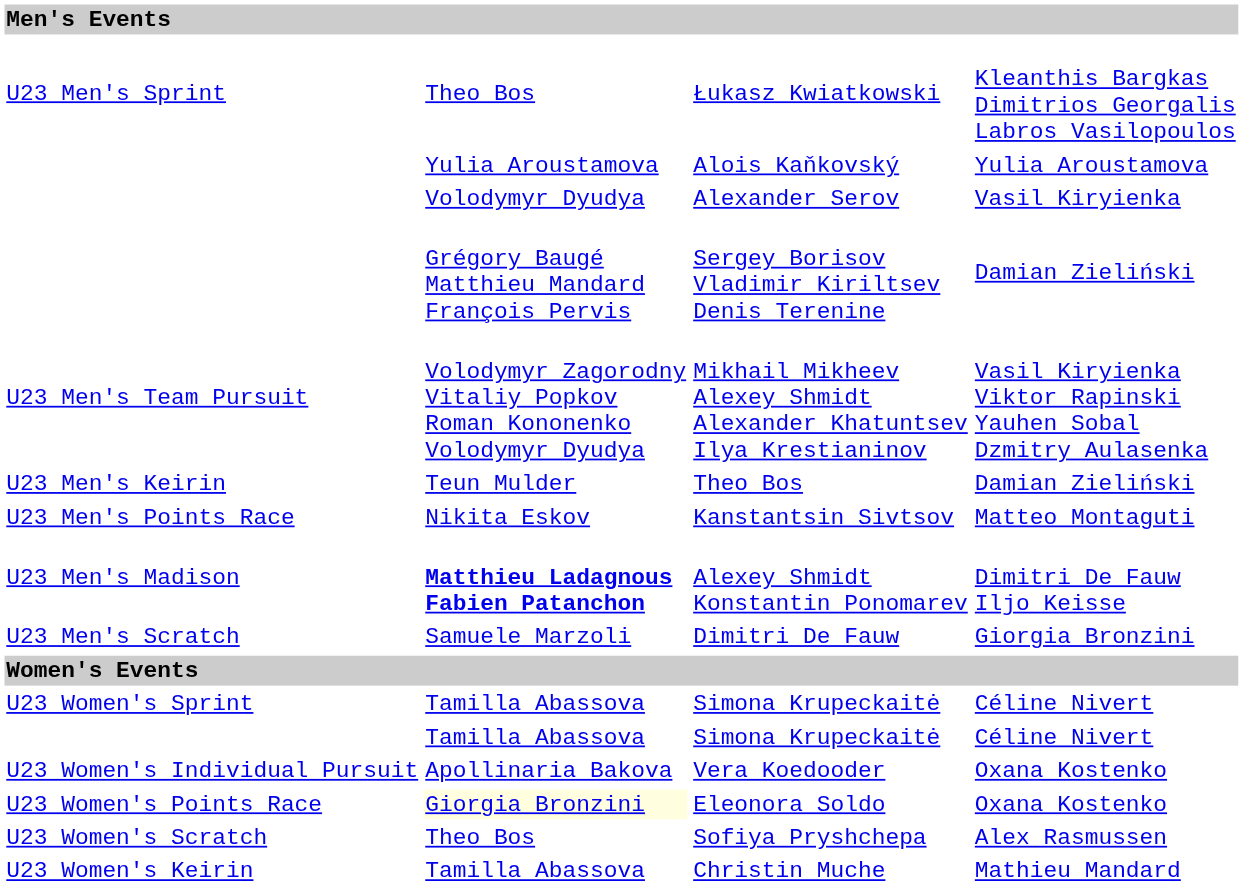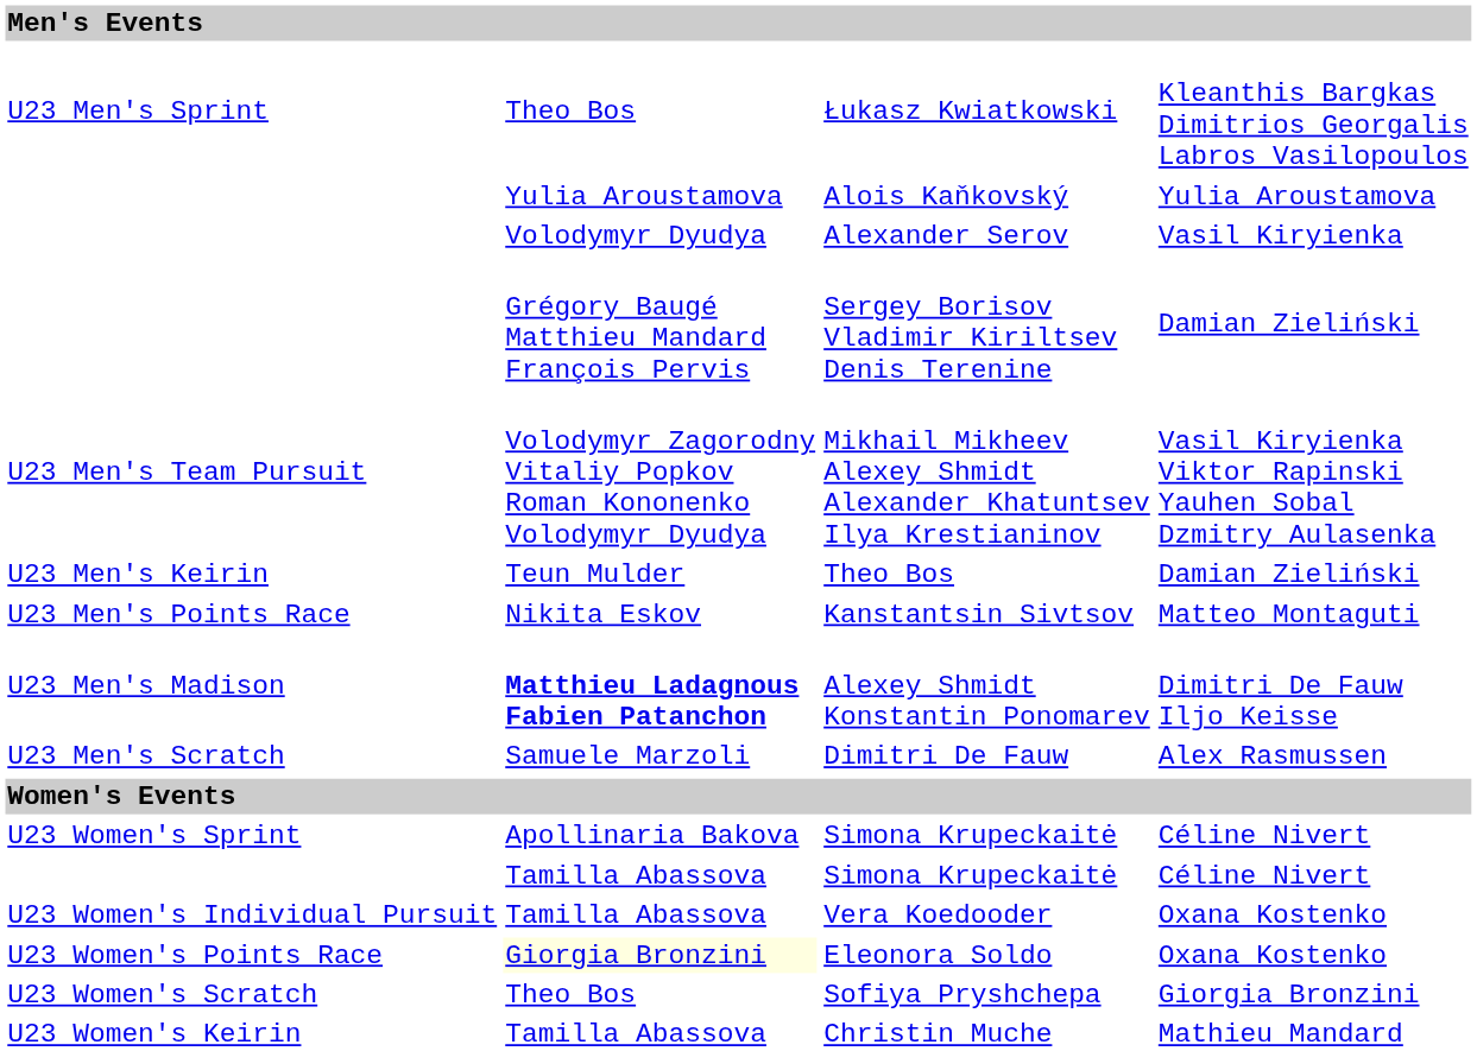Dimitri De Fauw | column 4: Giorgia Bronzini -> Alex Rasmussen
U23 Women's Sprint / Simona Krupeckaitė | column 2: Tamilla Abassova -> Apollinaria Bakova
Vera Koedooder | column 2: Apollinaria Bakova -> Tamilla Abassova
Sofiya Pryshchepa | column 4: Alex Rasmussen -> Giorgia Bronzini
